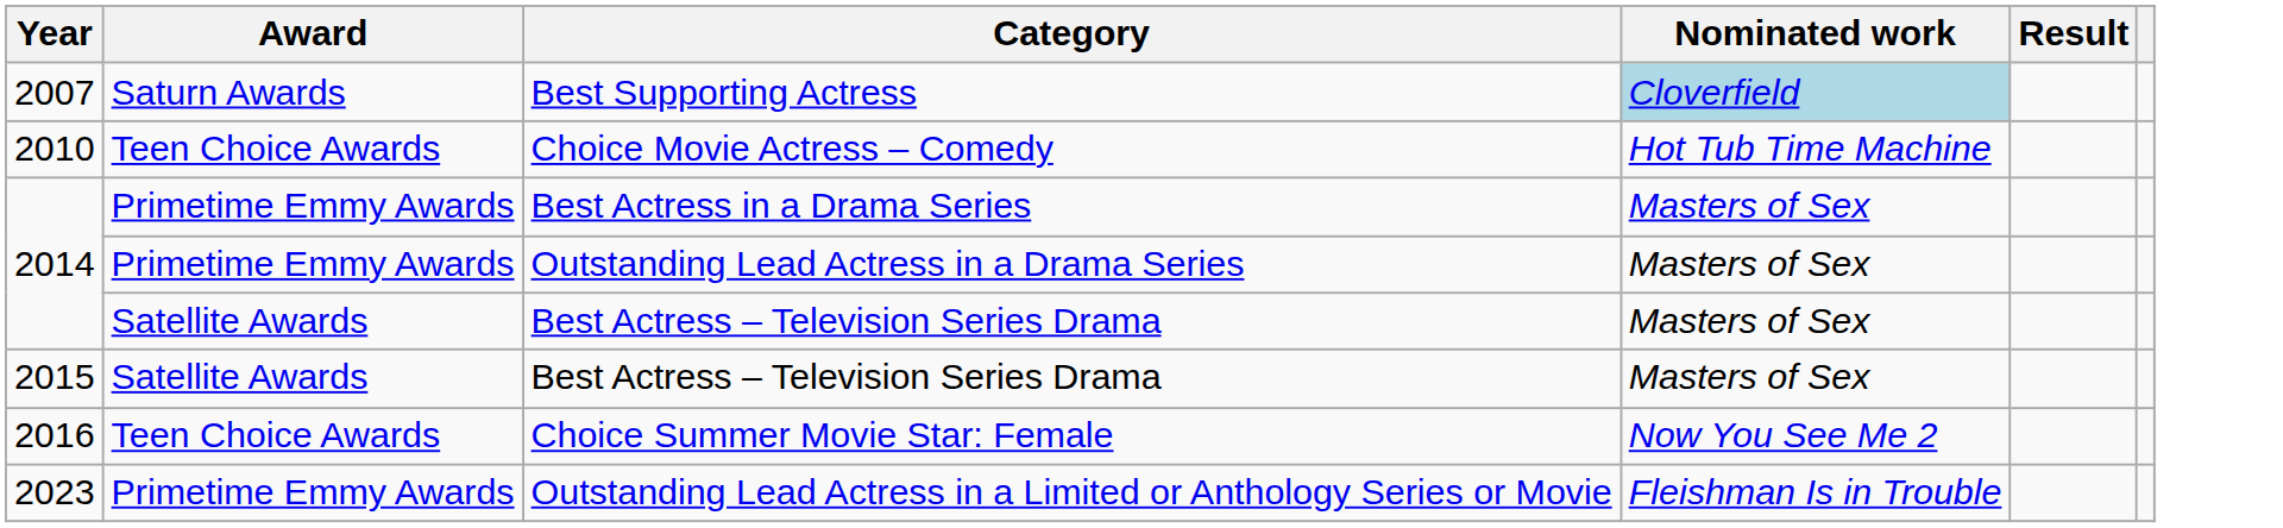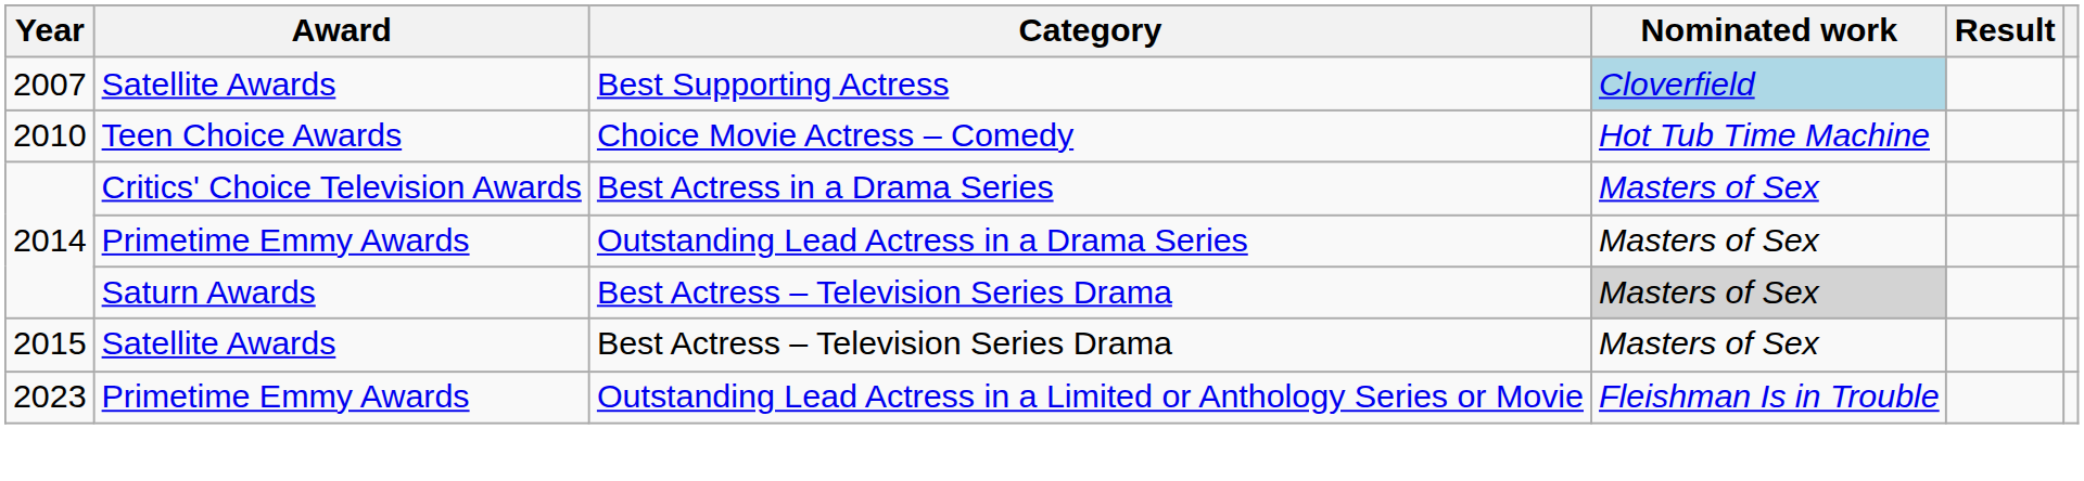Best Supporting Actress | Award: Saturn Awards -> Satellite Awards
Best Actress in a Drama Series | Award: Primetime Emmy Awards -> Critics' Choice Television Awards
2014 / Best Actress – Television Series Drama | Award: Satellite Awards -> Saturn Awards
2014 / Best Actress – Television Series Drama | Nominated work: no background -> lightgrey background
- row: 2016 | Teen Choice Awards | Choice Summer Movie Star: Female | Now You See Me 2
